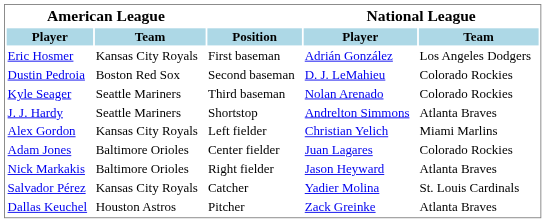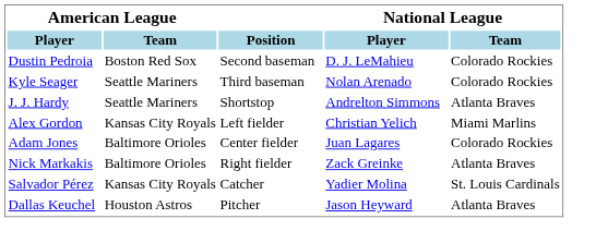- row: Eric Hosmer | Kansas City Royals | First baseman | Adrián González | Los Angeles Dodgers
Nick Markakis | National League / Player: Jason Heyward -> Zack Greinke
Dallas Keuchel | National League / Player: Zack Greinke -> Jason Heyward
